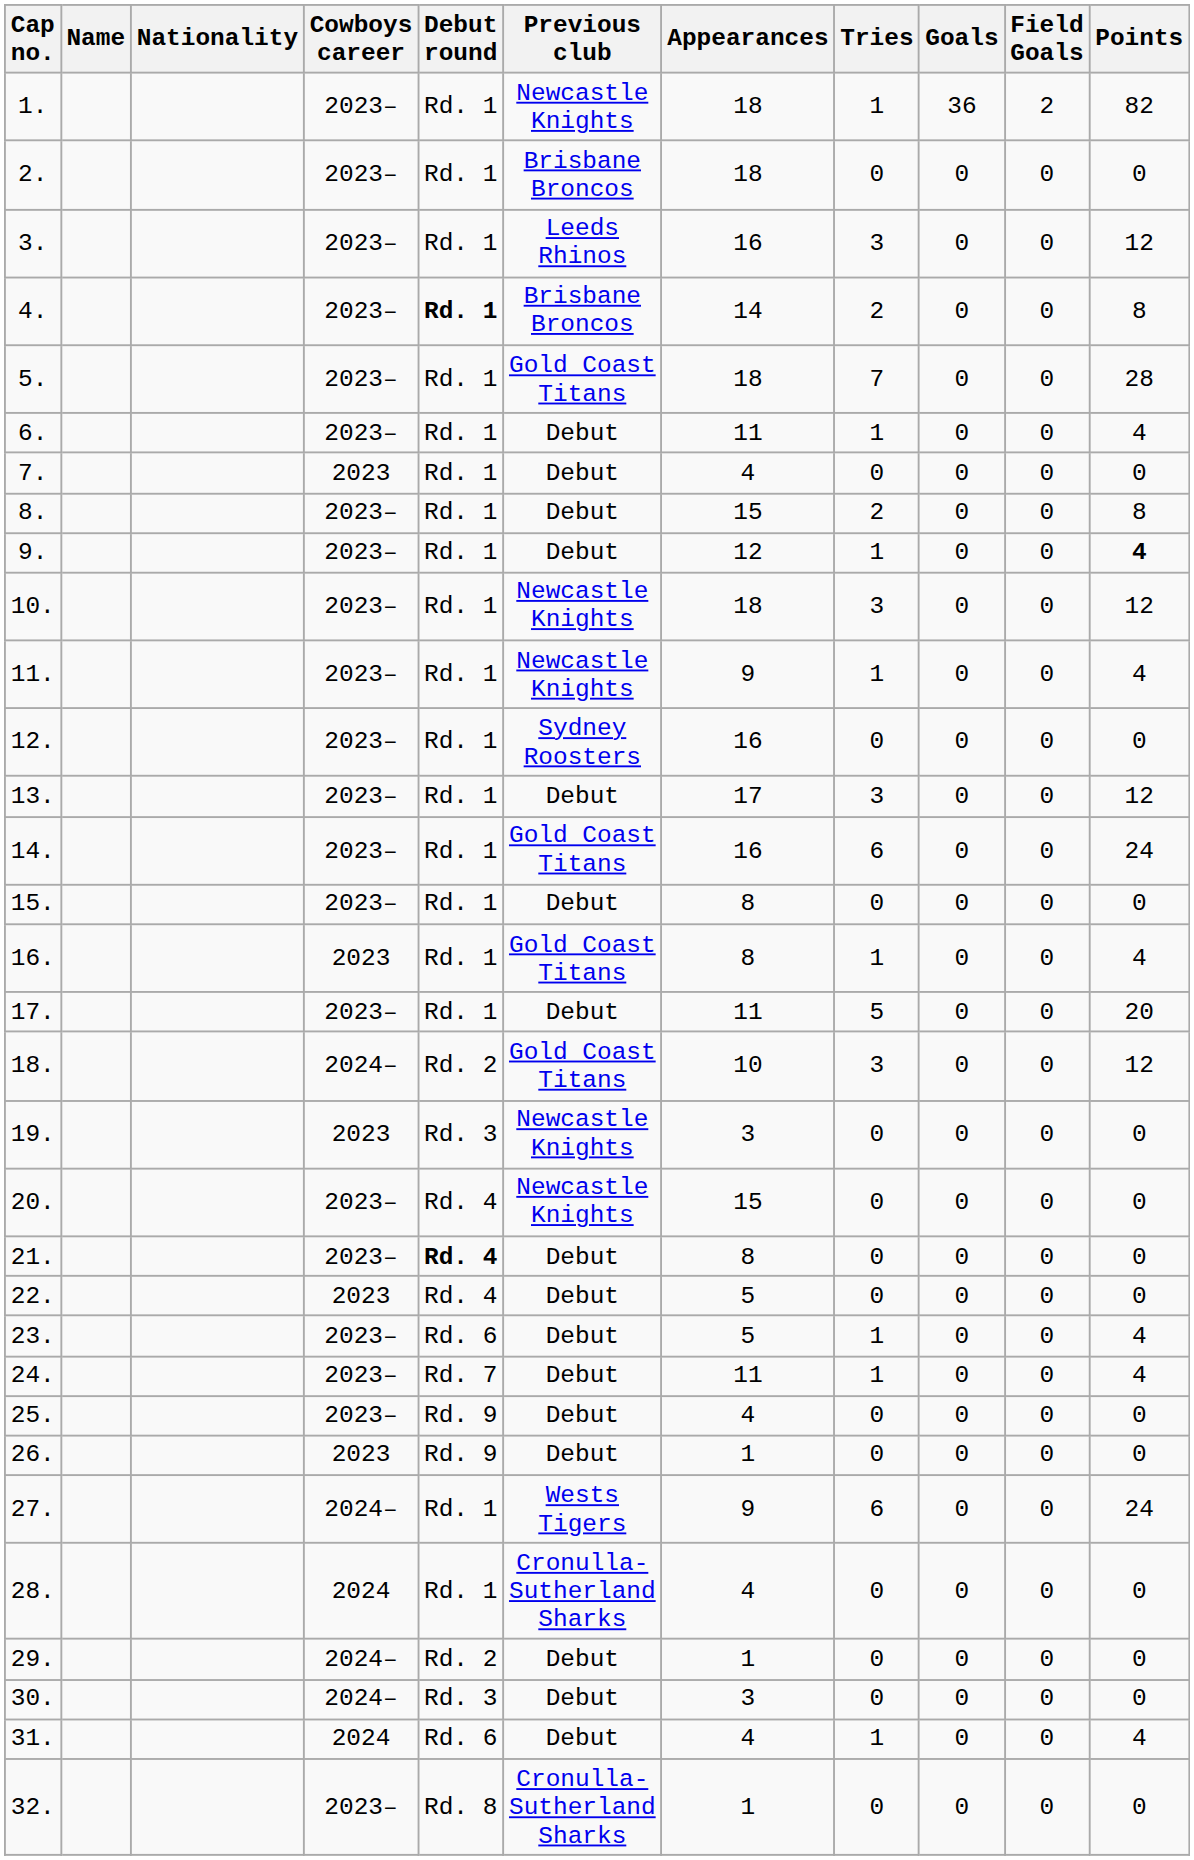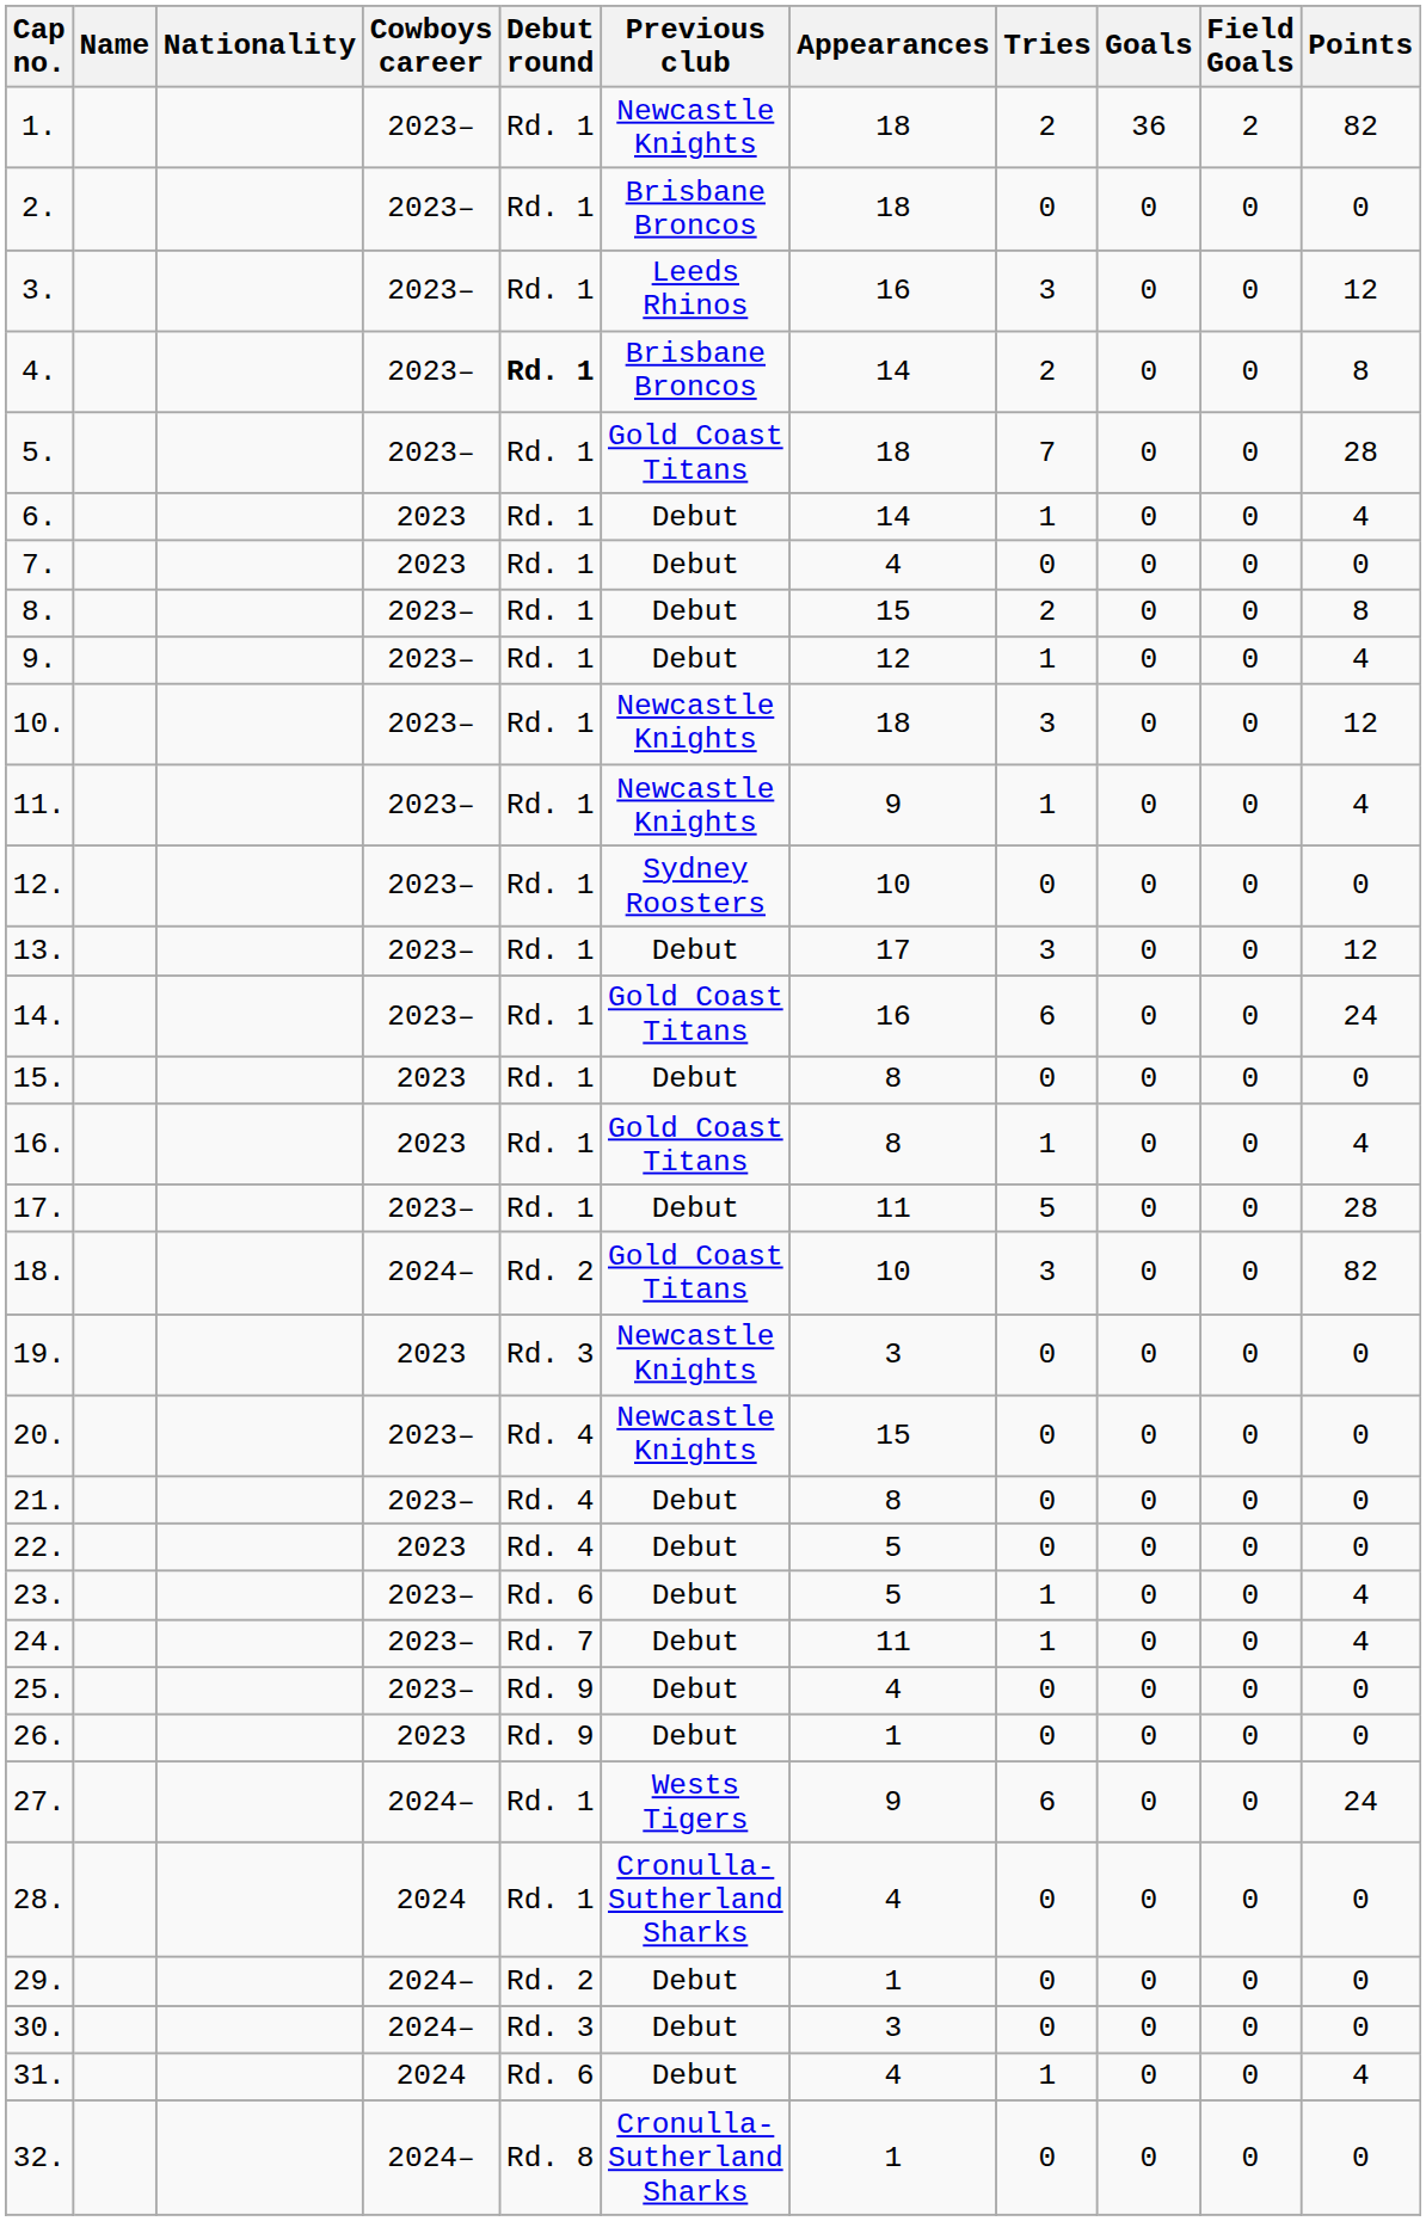1. | Tries: 1 -> 2
6. | Cowboys career: 2023– -> 2023
6. | Appearances: 11 -> 14
9. | Points: bold -> normal
12. | Appearances: 16 -> 10
15. | Cowboys career: 2023– -> 2023
17. | Points: 20 -> 28
18. | Points: 12 -> 82
21. | Debut round: bold -> normal
32. | Cowboys career: 2023– -> 2024–
